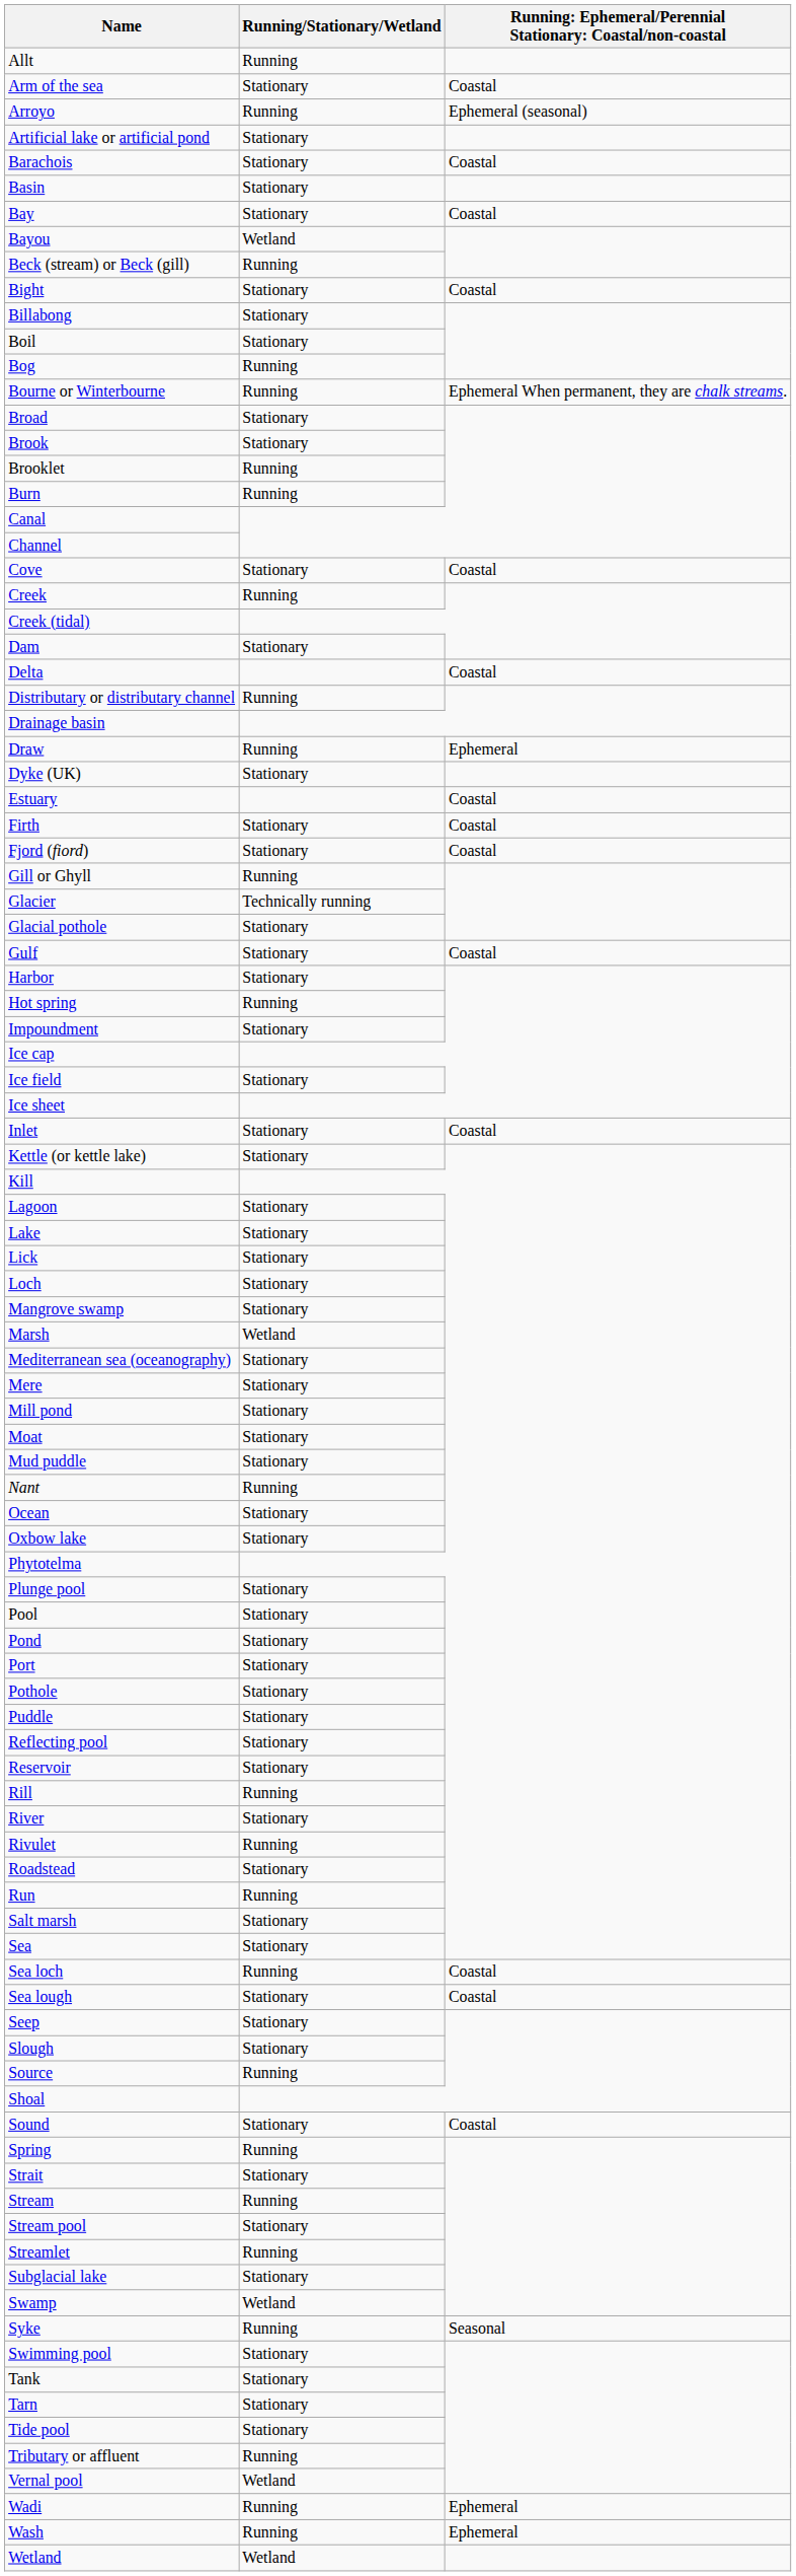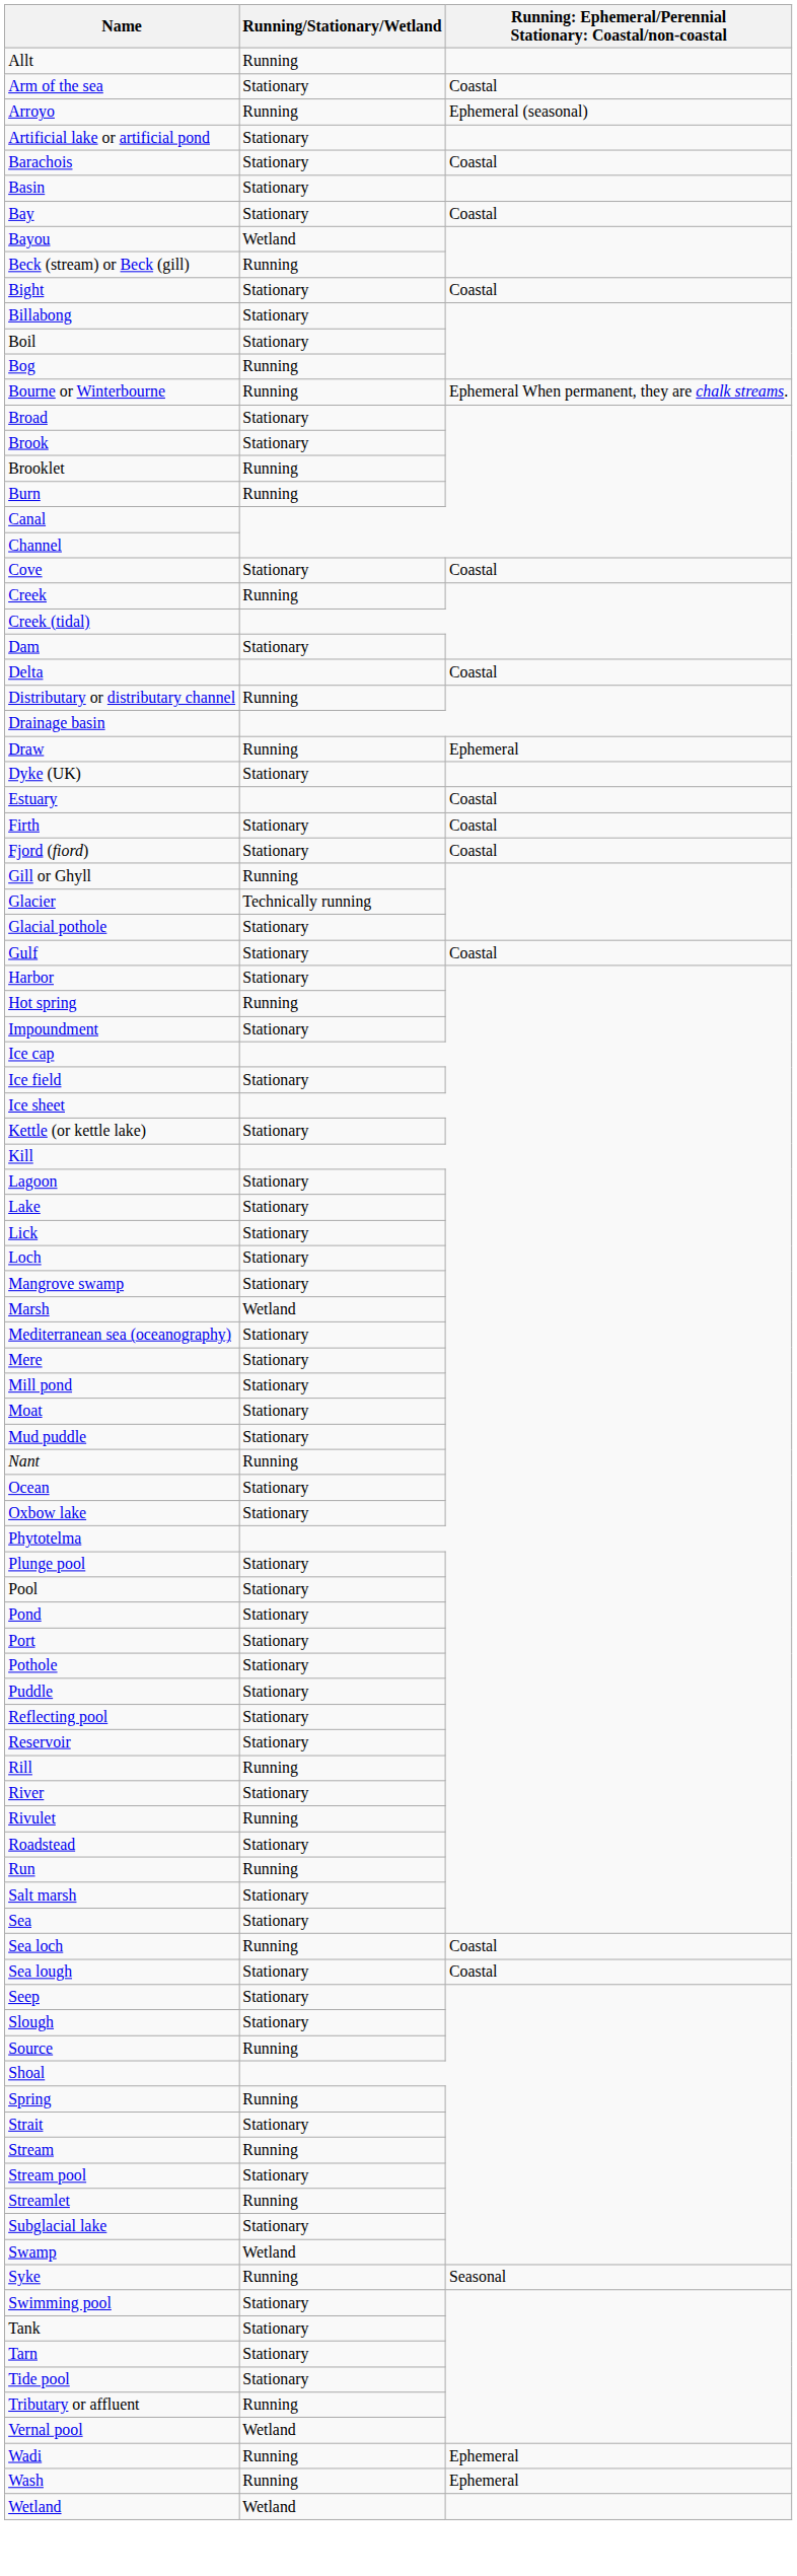- row: Inlet | Stationary | Coastal
- row: Sound | Stationary | Coastal
